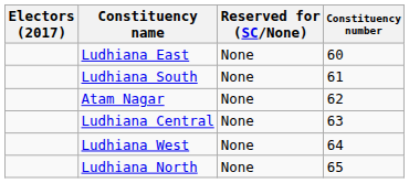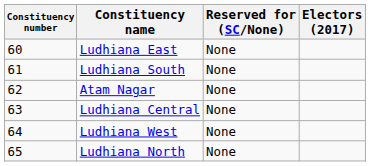columns swapped: Constituency number <-> Electors (2017)
